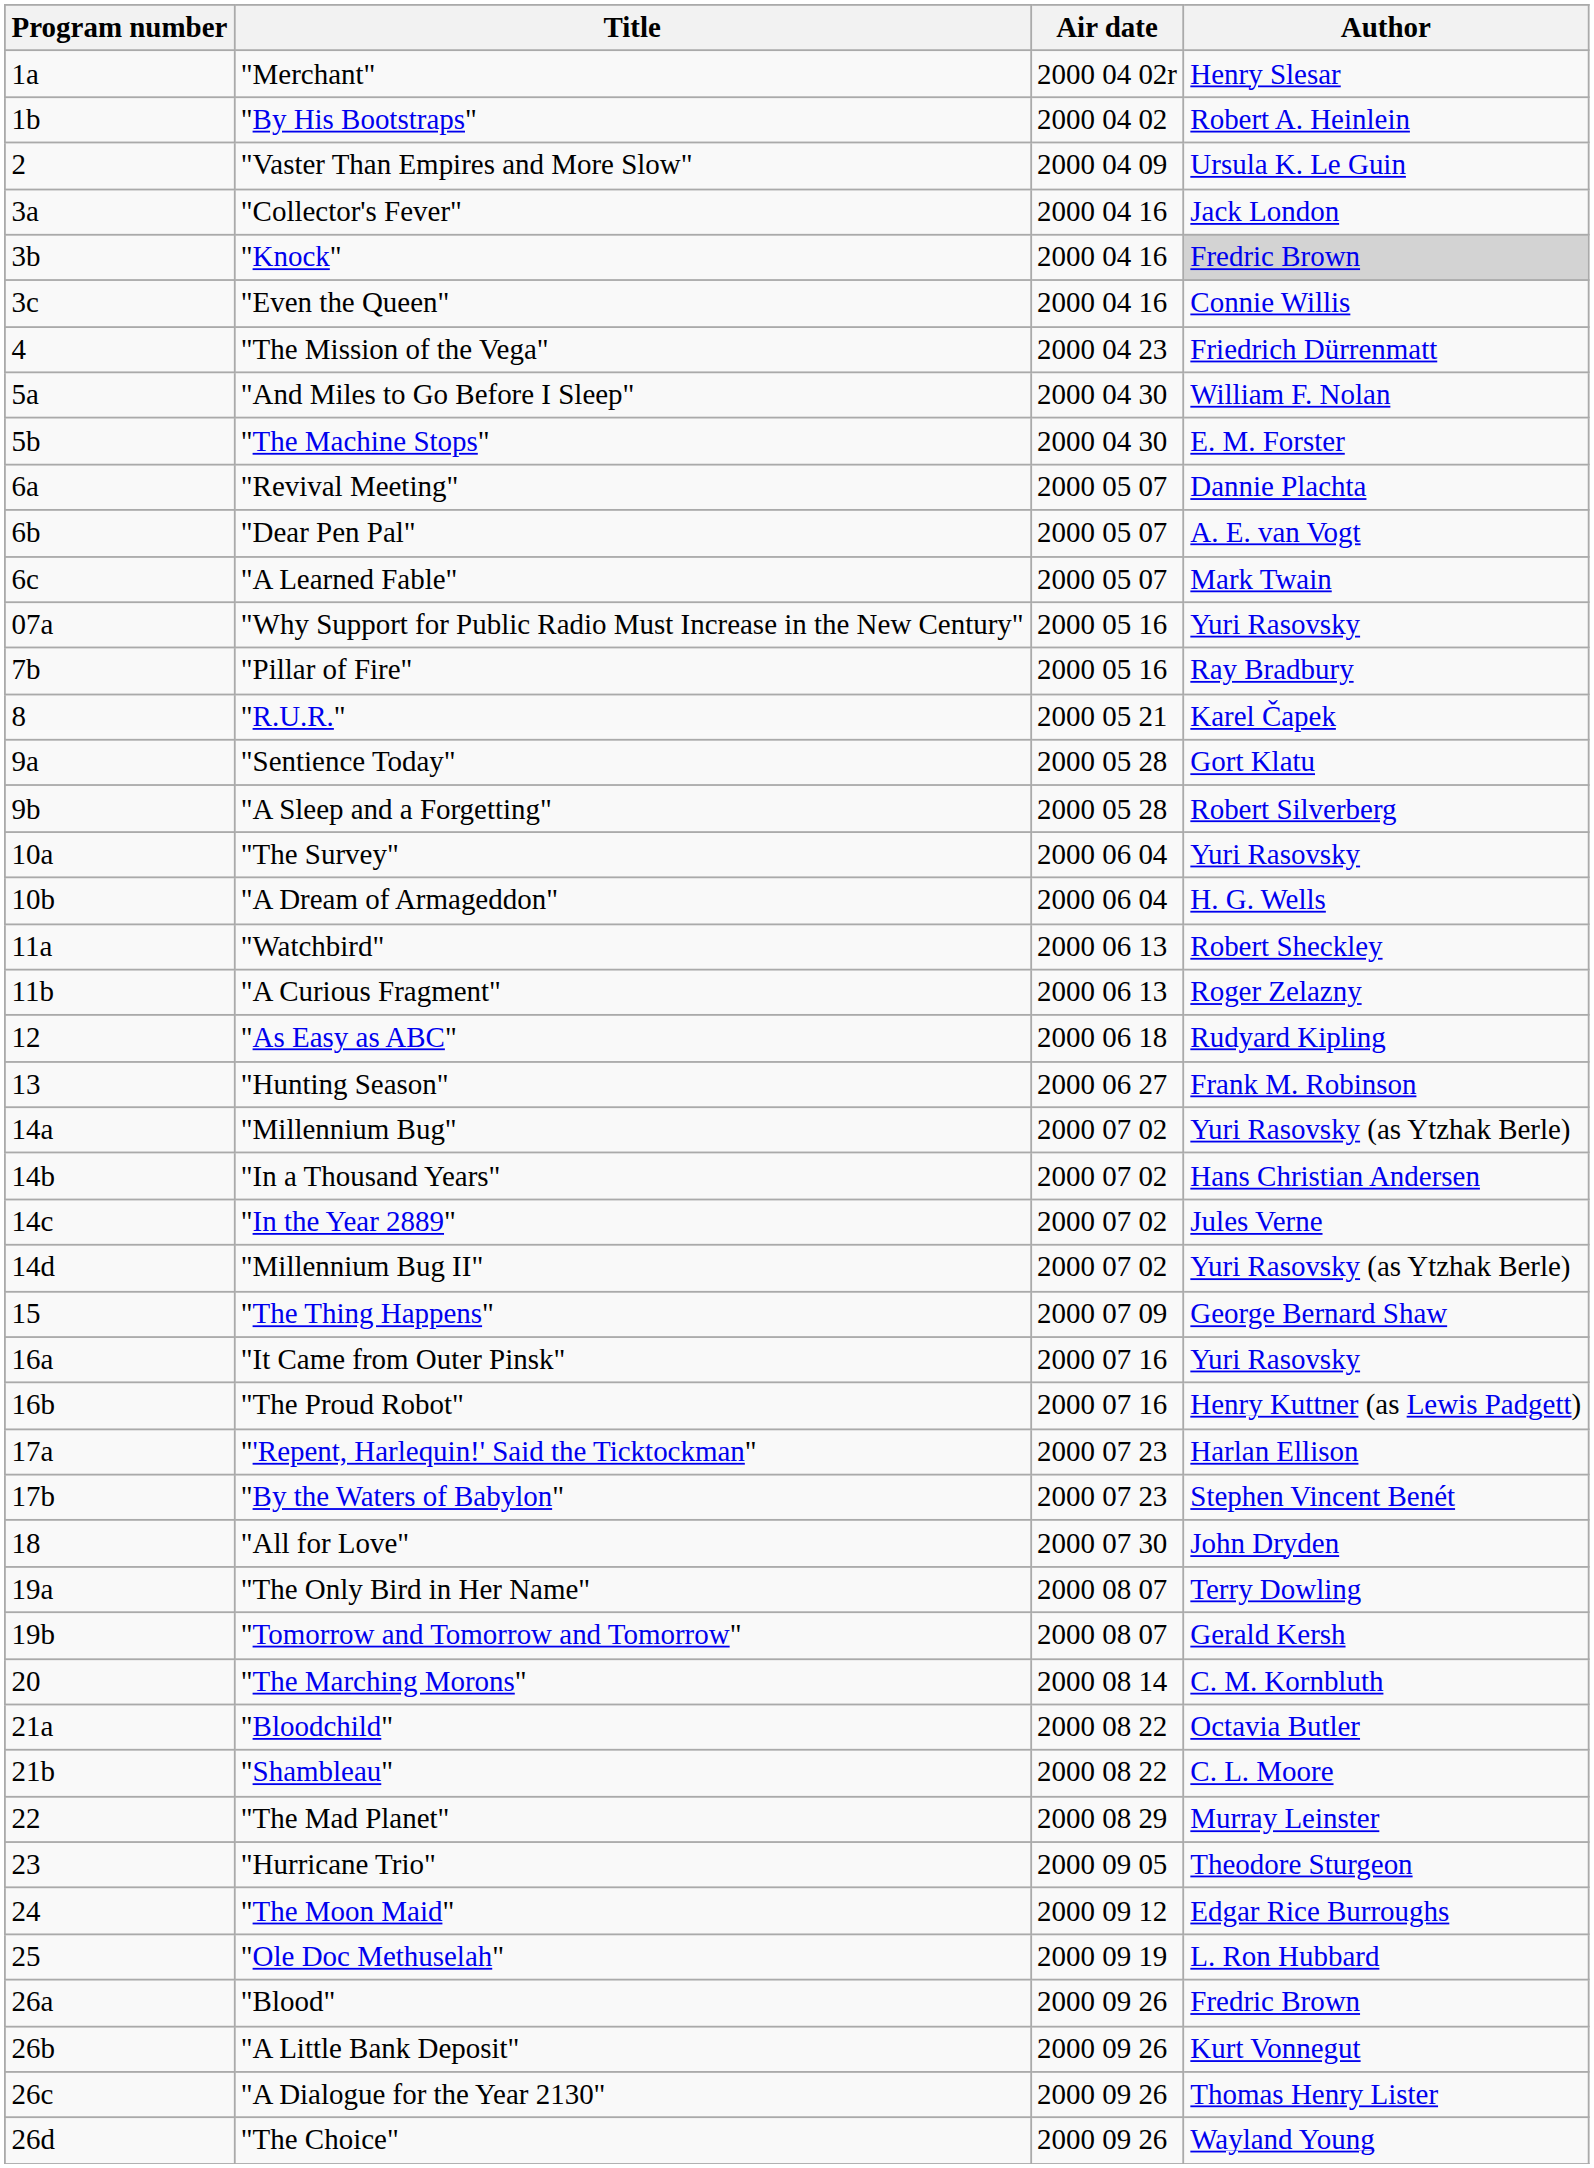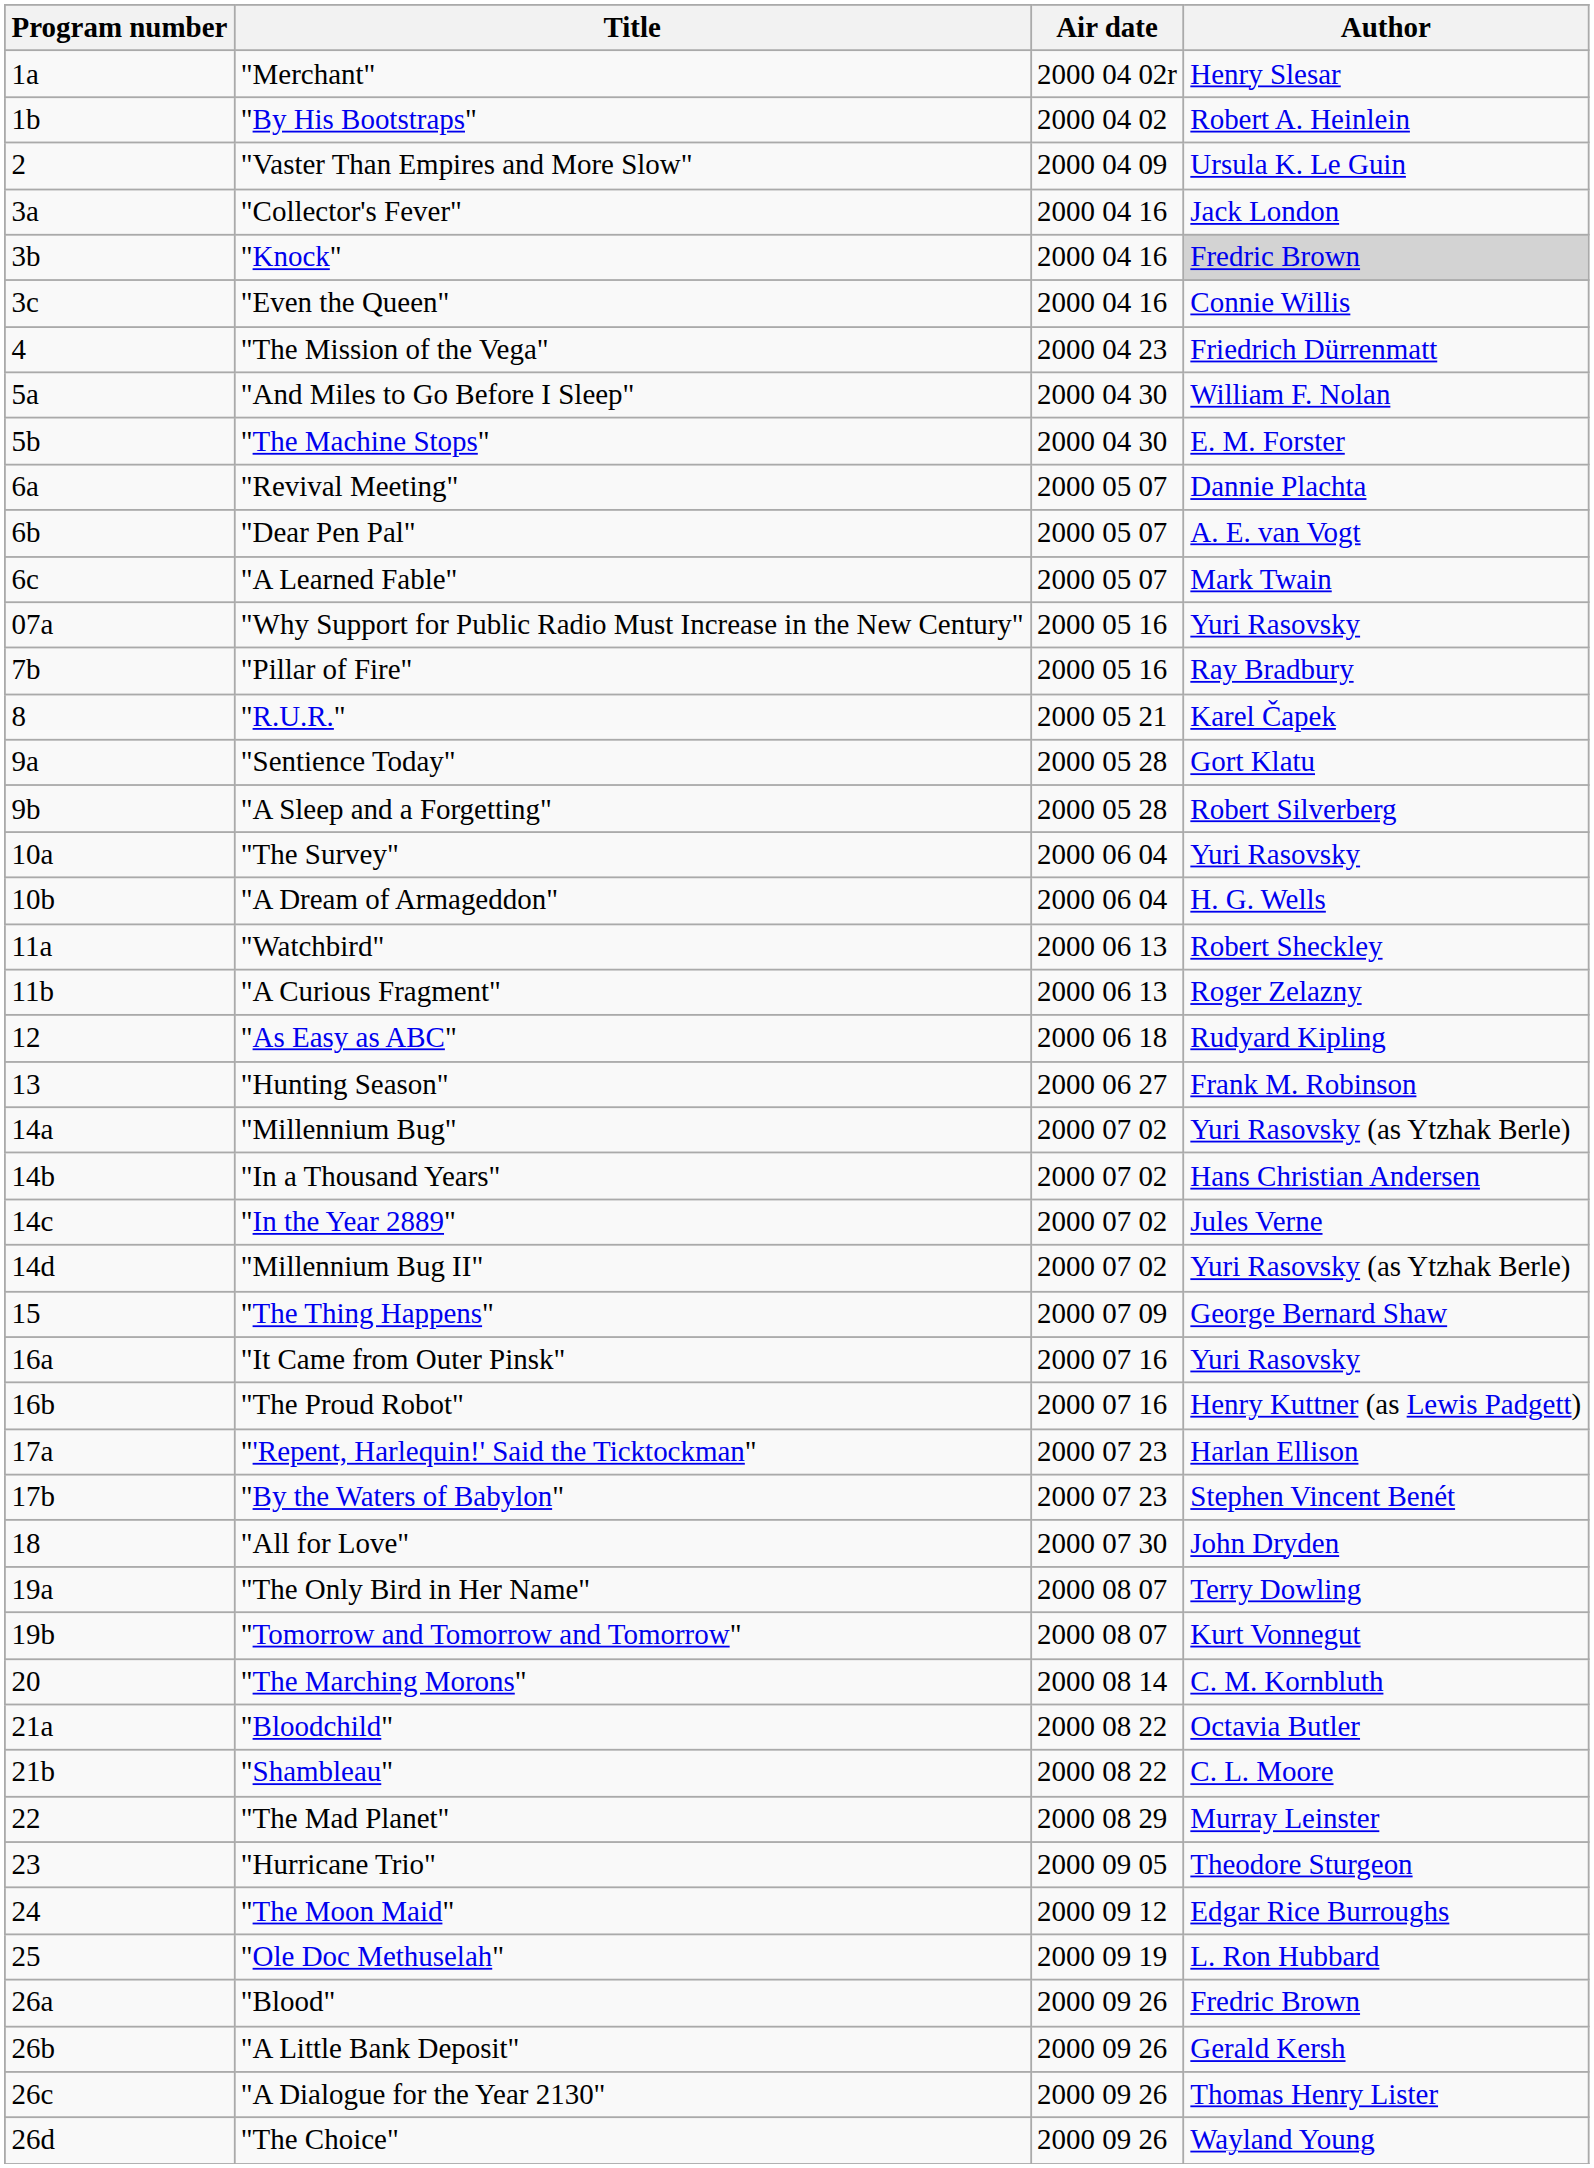"Tomorrow and Tomorrow and Tomorrow" | Author: Gerald Kersh -> Kurt Vonnegut
"A Little Bank Deposit" | Author: Kurt Vonnegut -> Gerald Kersh
